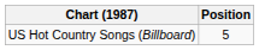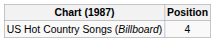US Hot Country Songs (Billboard) | Position: 5 -> 4
